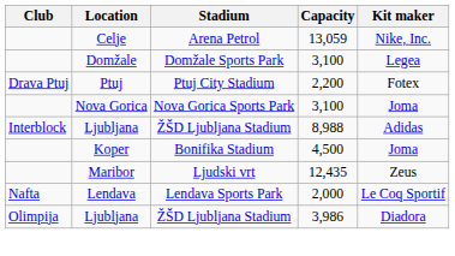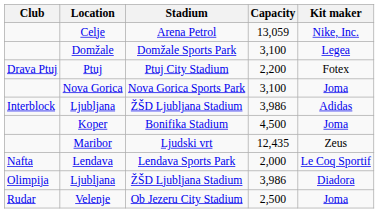Interblock / Ljubljana | Capacity: 8,988 -> 3,986
+ row: Rudar | Velenje | Ob Jezeru City Stadium | 2,500 | Joma
